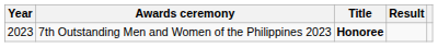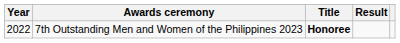7th Outstanding Men and Women of the Philippines 2023 | Year: 2023 -> 2022
